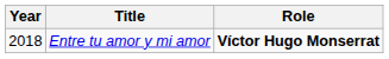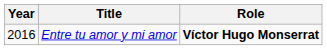Entre tu amor y mi amor | Year: 2018 -> 2016
